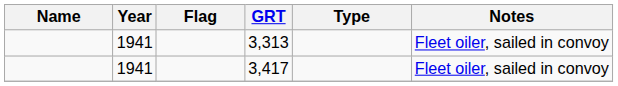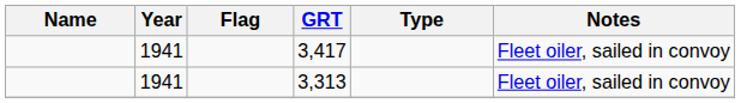rows swapped: 3,417 <-> 3,313
